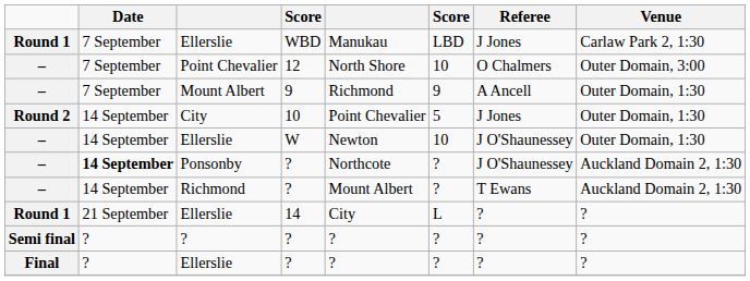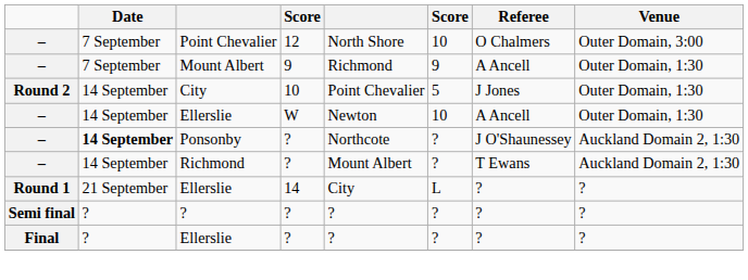- row: Round 1 | 7 September | Ellerslie | WBD | Manukau | LBD | J Jones | Carlaw Park 2, 1:30
Ellerslie / W | Referee: J O'Shaunessey -> A Ancell
